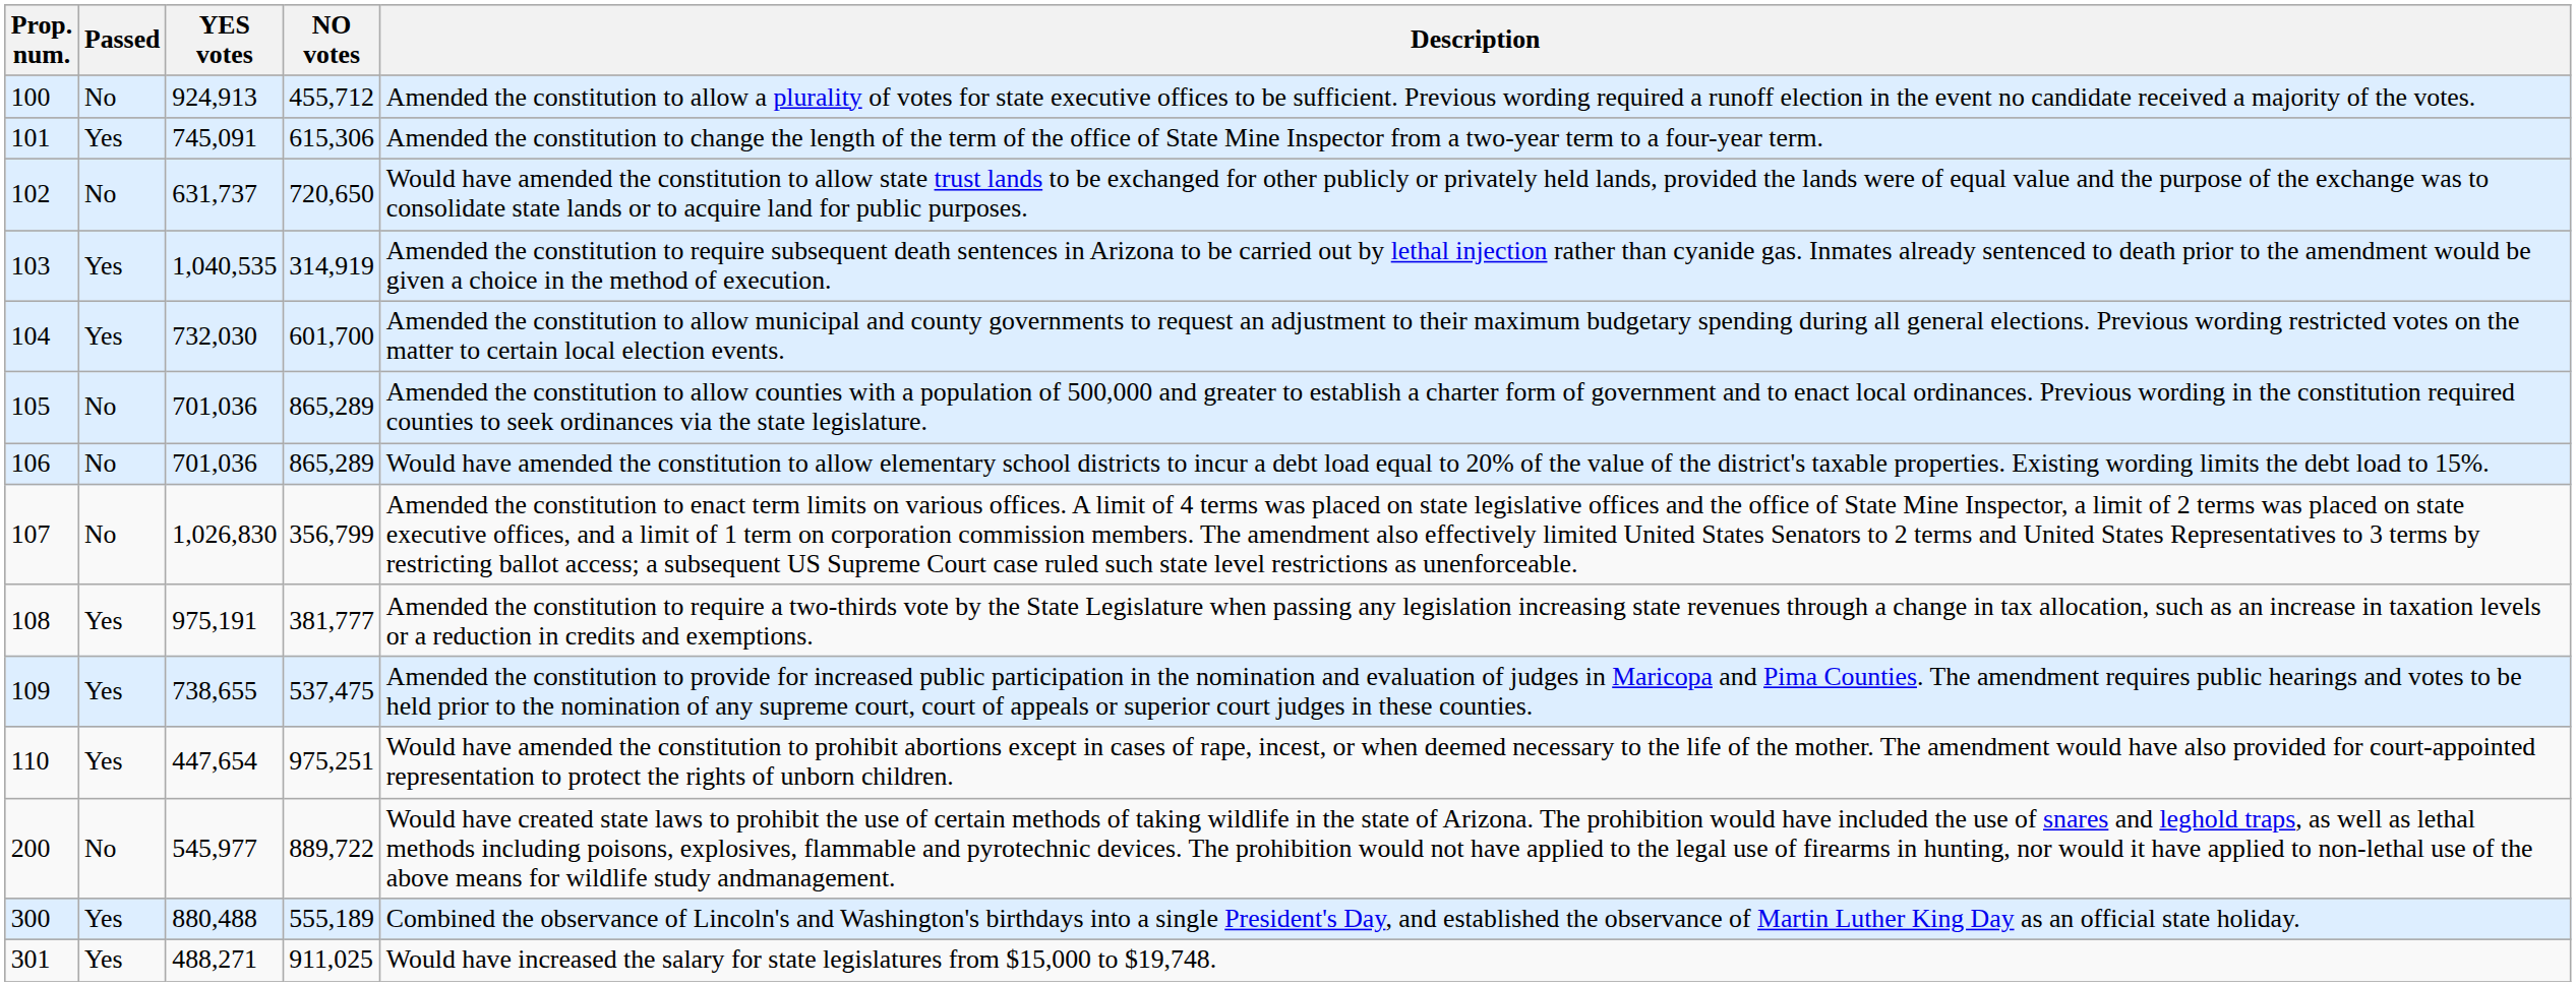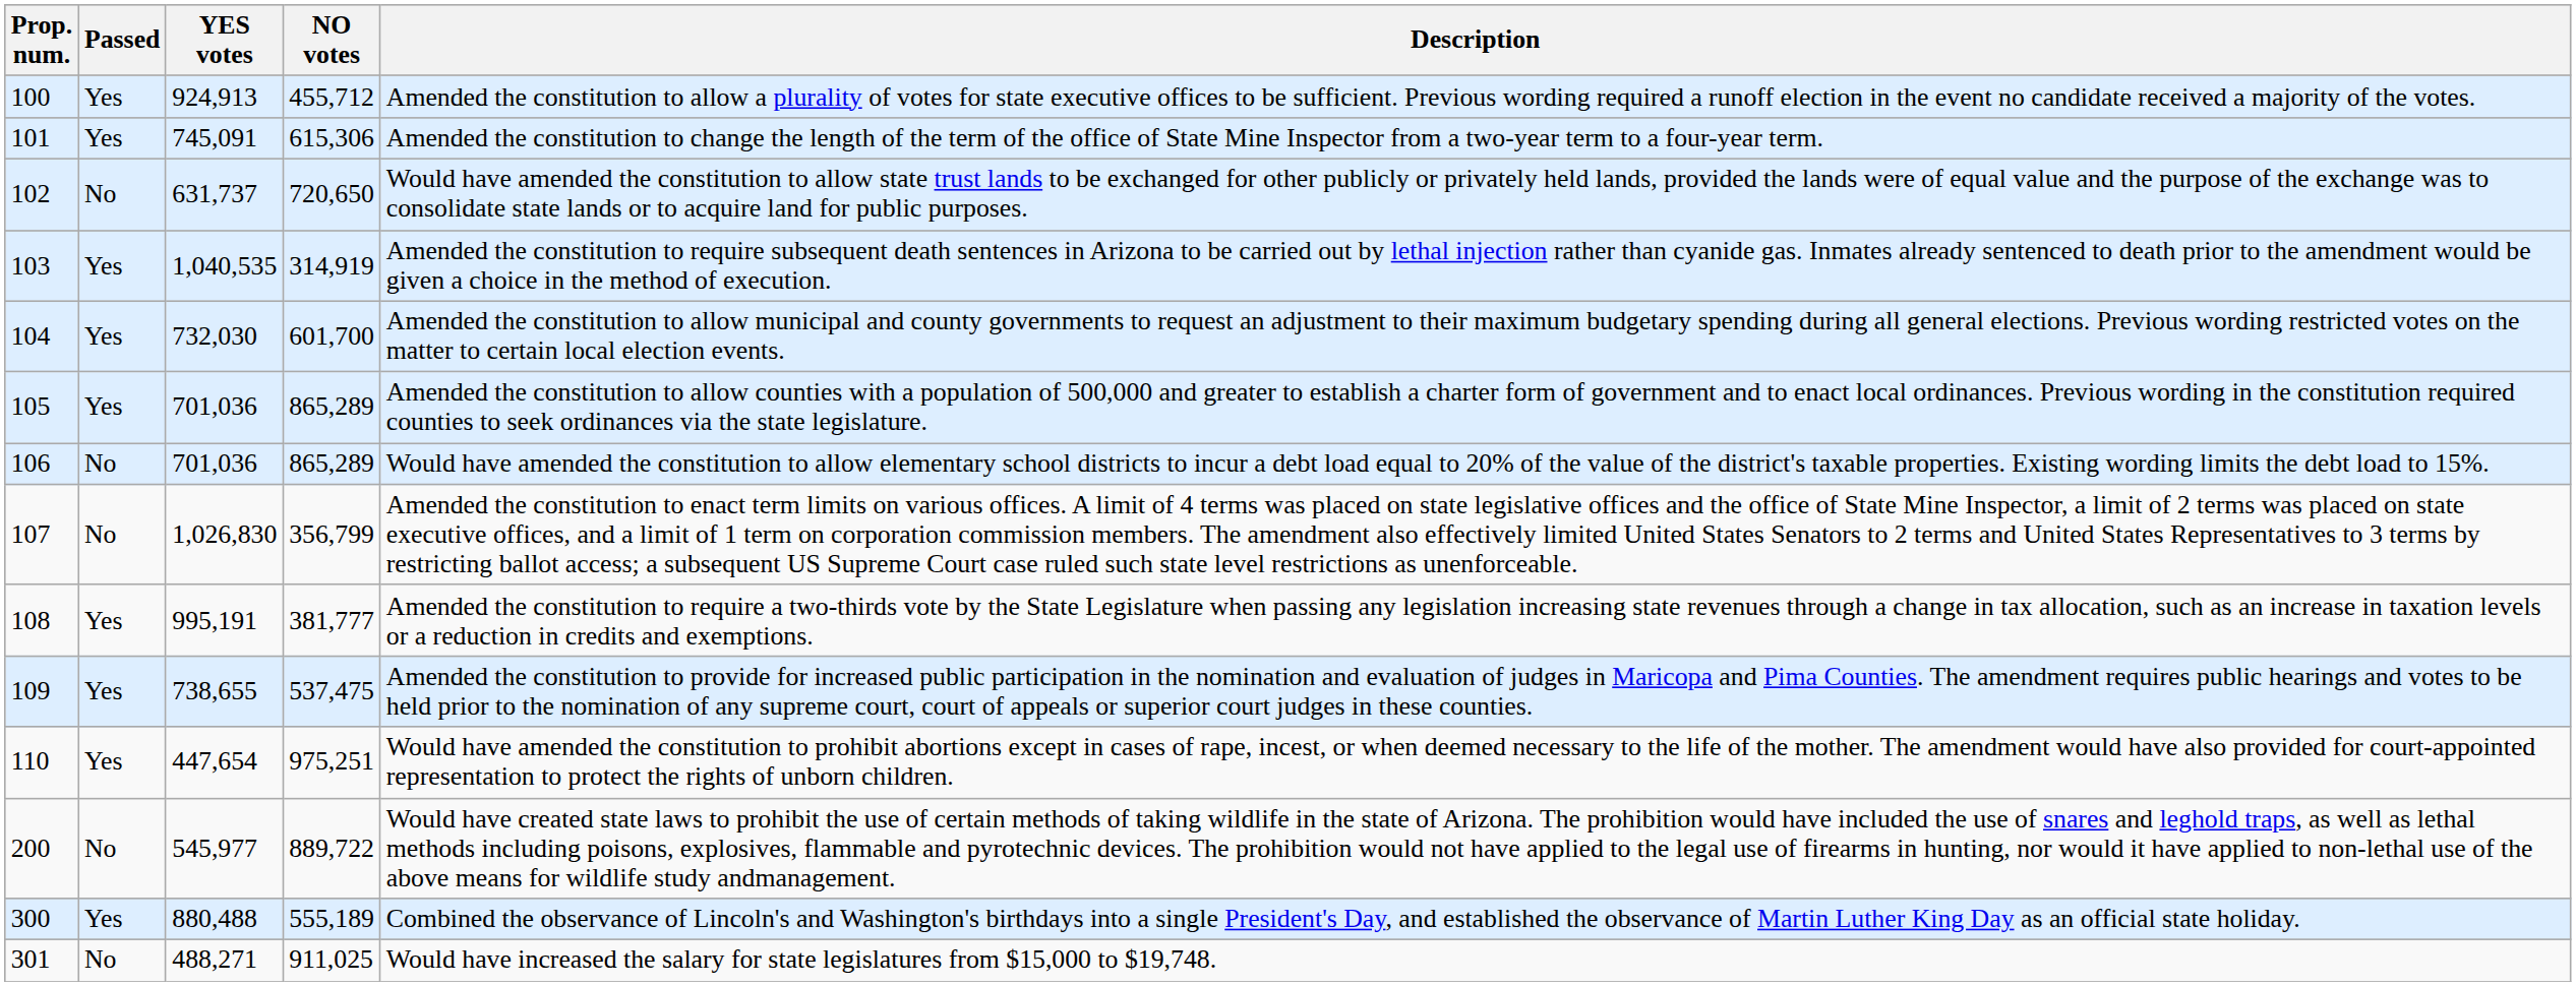100 | Passed: No -> Yes
105 | Passed: No -> Yes
108 | YES votes: 975,191 -> 995,191
301 | Passed: Yes -> No
